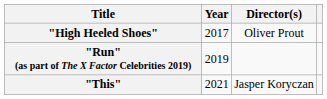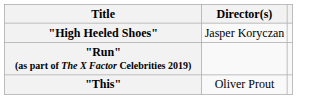- column: Year | 2017 | 2019 | 2021
"High Heeled Shoes" | Director(s): Oliver Prout -> Jasper Koryczan
"This" | Director(s): Jasper Koryczan -> Oliver Prout
